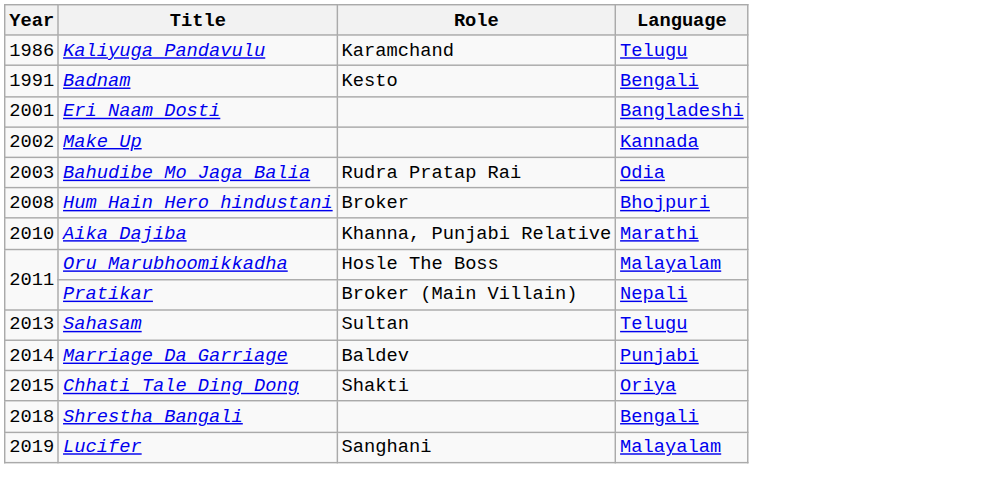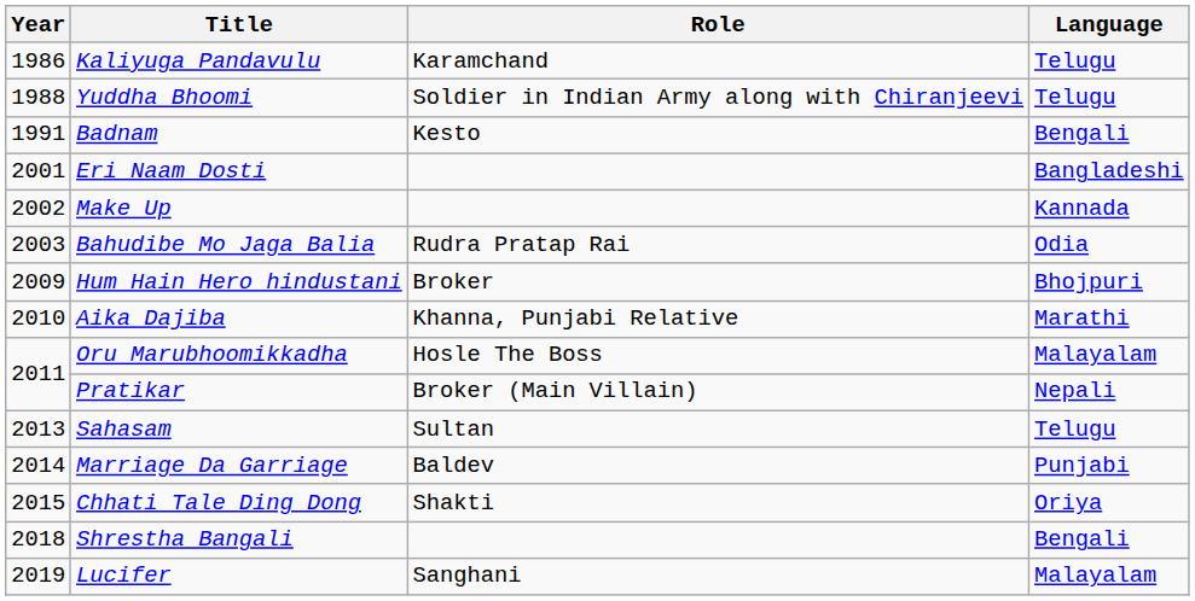+ row: 1988 | Yuddha Bhoomi | Soldier in Indian Army along with Chiranjeevi | Telugu
Hum Hain Hero hindustani | Year: 2008 -> 2009
